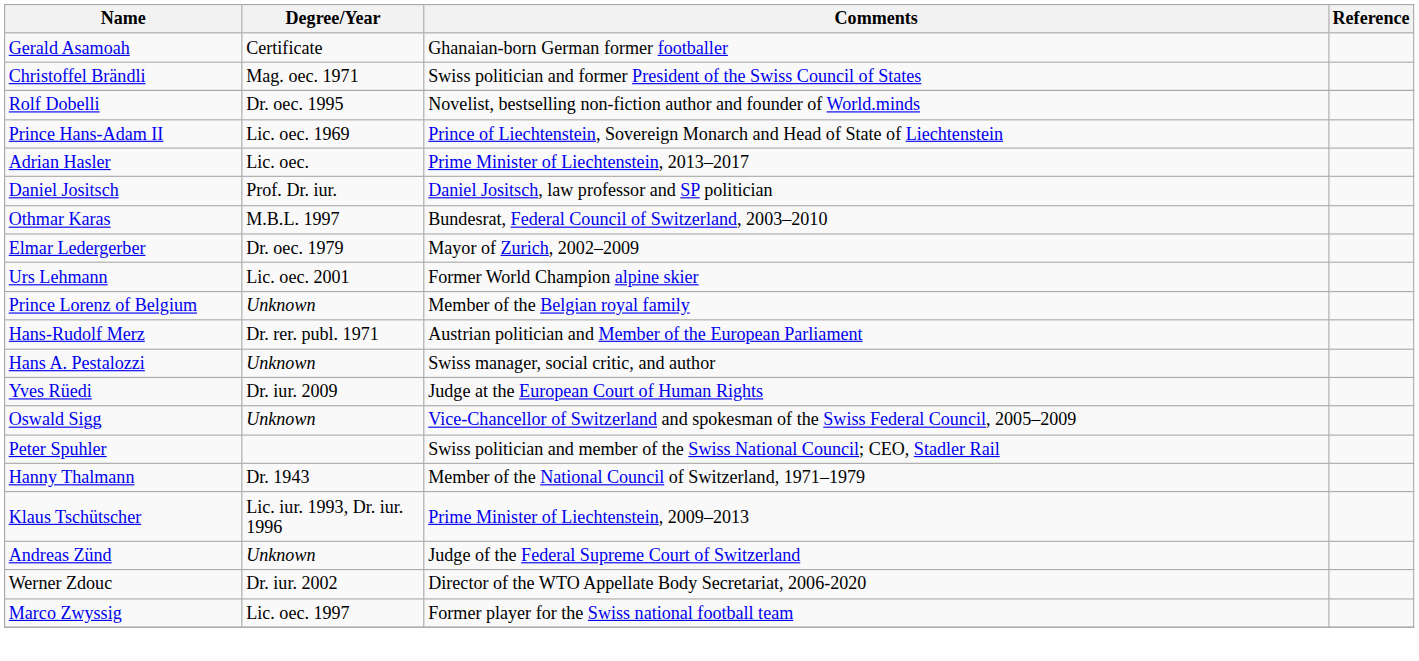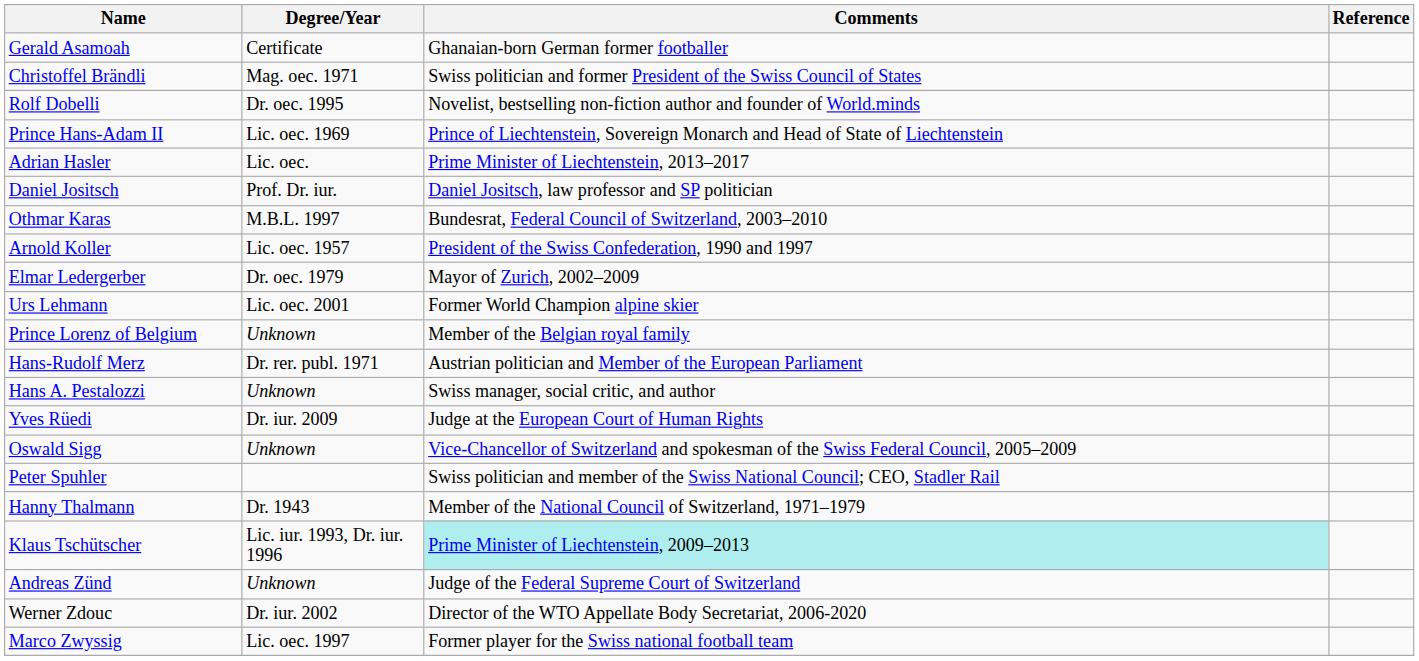+ row: Arnold Koller | Lic. oec. 1957 | President of the Swiss Confederation, 1990 and 1997
Klaus Tschütscher | Comments: no background -> paleturquoise background
